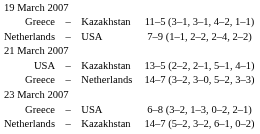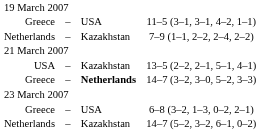11–5 (3–1, 3–1, 4–2, 1–1) | column 3: Kazakhstan -> USA
7–9 (1–1, 2–2, 2–4, 2–2) | column 3: USA -> Kazakhstan
14–7 (3–2, 3–0, 5–2, 3–3) | column 3: normal -> bold
